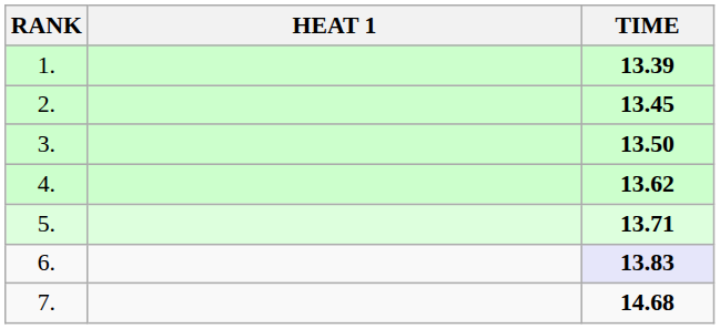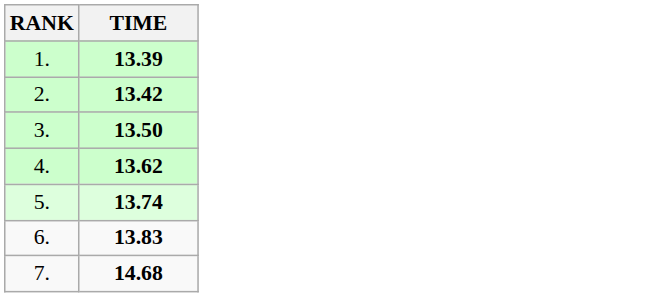- column: HEAT 1
2. | TIME: 13.45 -> 13.42
5. | TIME: 13.71 -> 13.74
6. | TIME: lavender background -> no background
